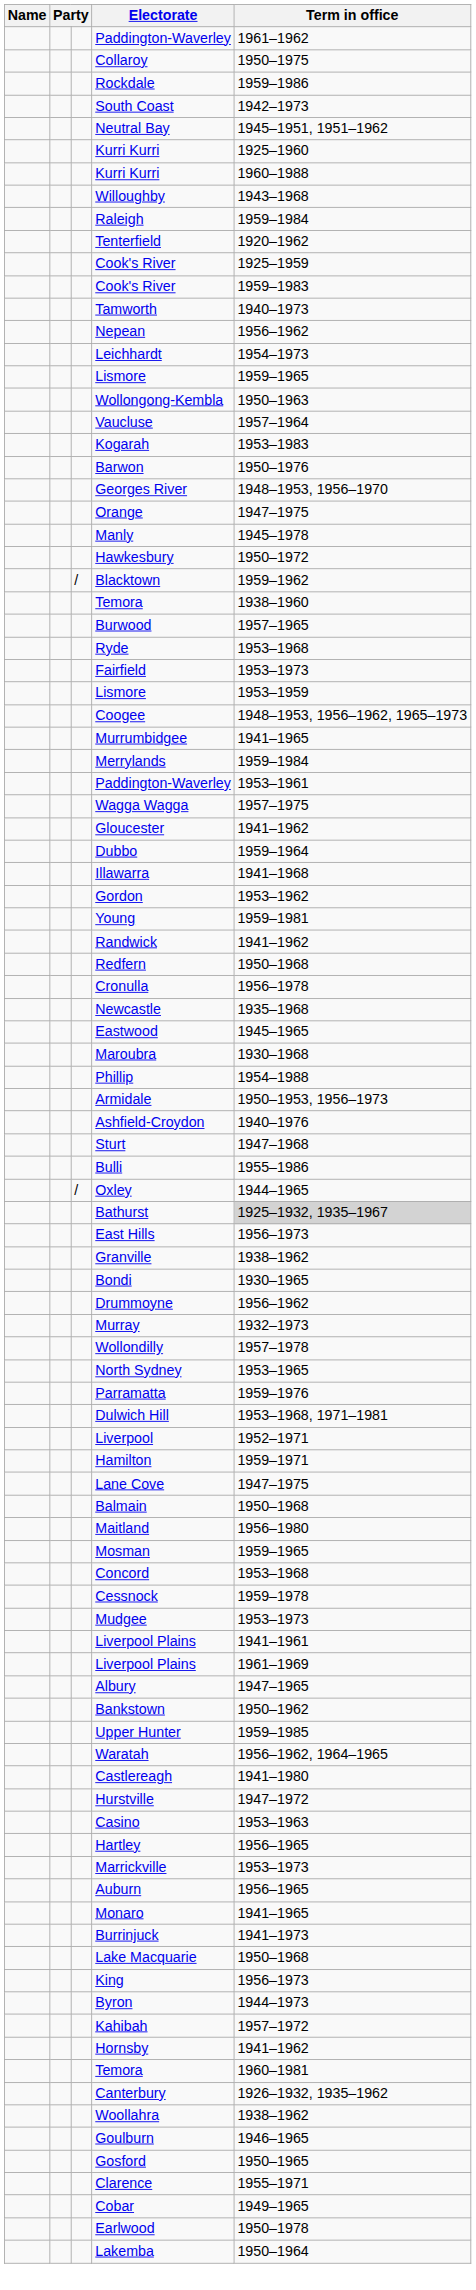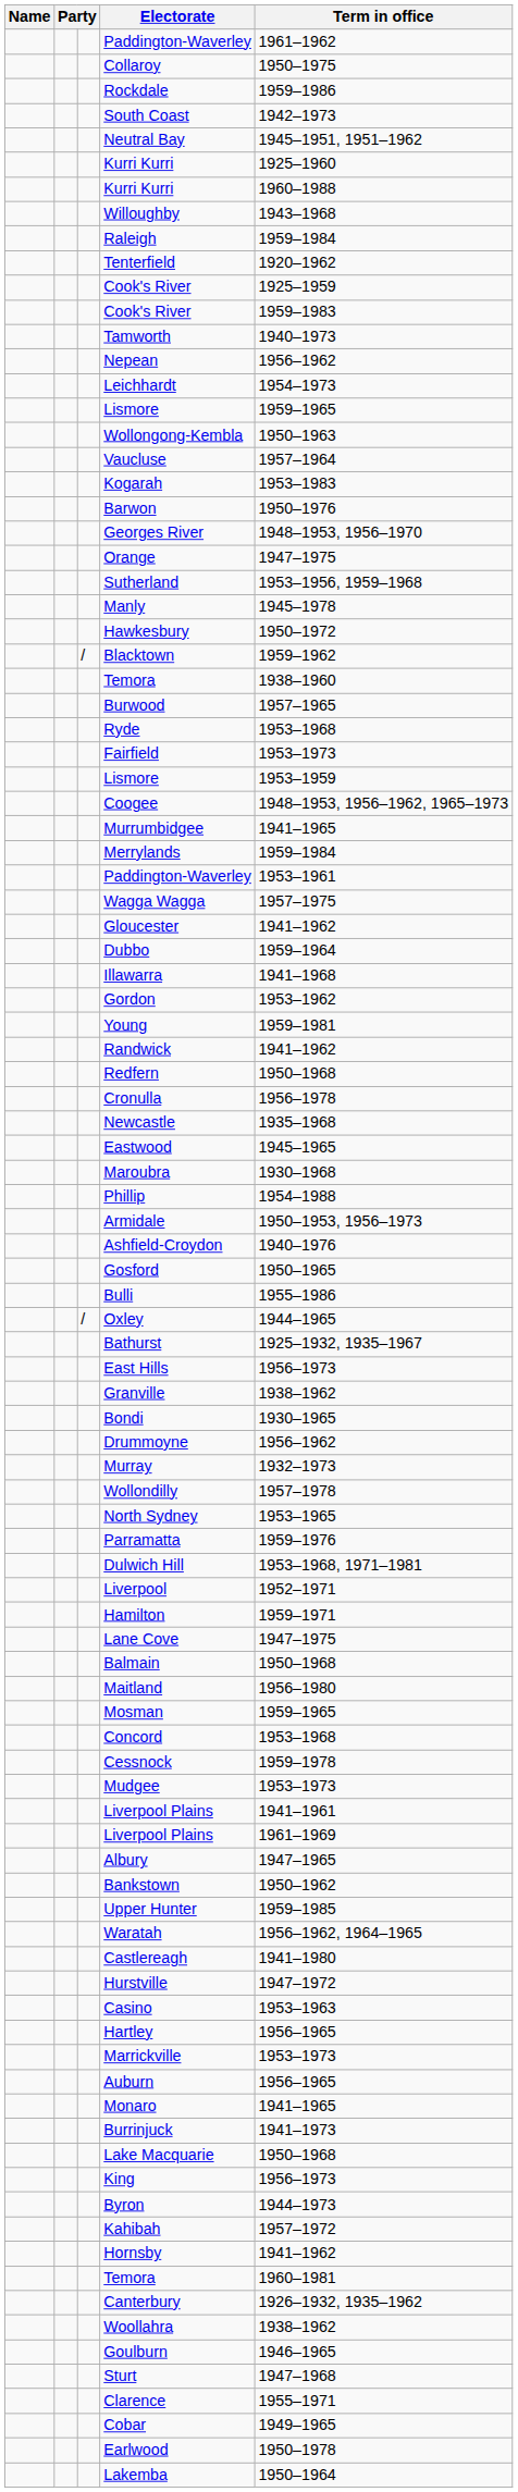+ row: Sutherland | 1953–1956, 1959–1968
rows swapped: Gosford <-> Sturt
Bathurst | Term in office: lightgrey background -> no background
